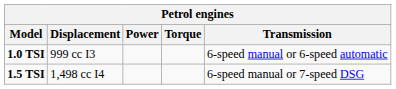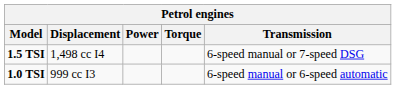rows swapped: 1.0 TSI <-> 1.5 TSI
